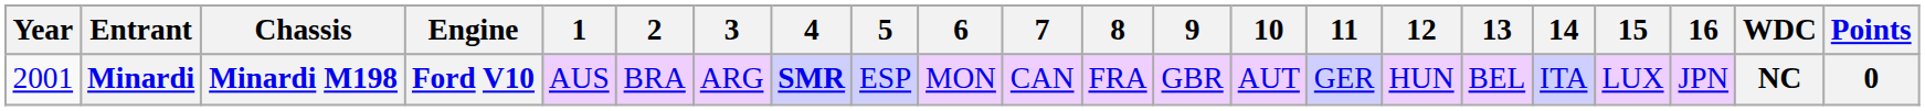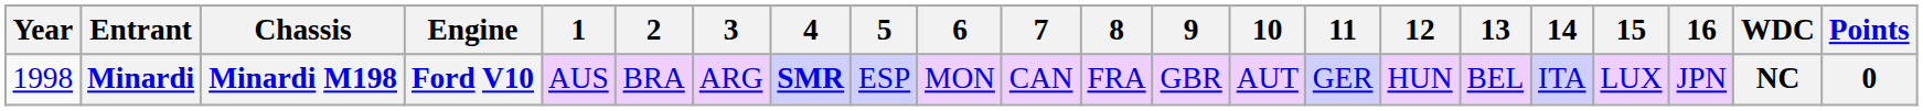Minardi | Year: 2001 -> 1998
